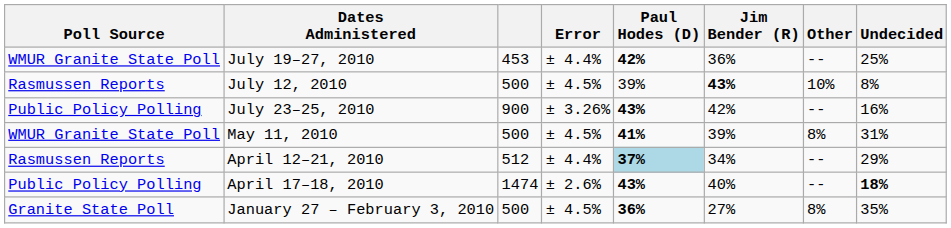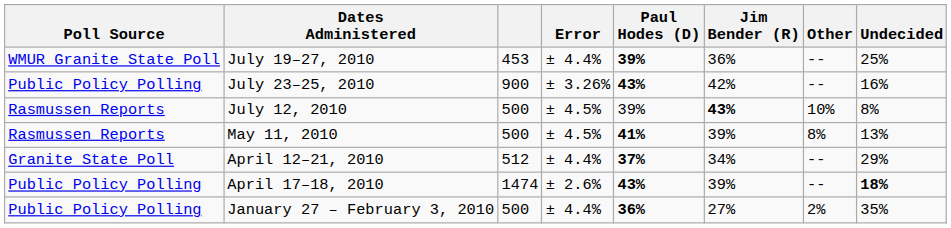July 19–27, 2010 | Paul Hodes (D): 42% -> 39%
rows swapped: July 23–25, 2010 <-> July 12, 2010
May 11, 2010 | Poll Source: WMUR Granite State Poll -> Rasmussen Reports
May 11, 2010 | Undecided: 31% -> 13%
April 12–21, 2010 | Poll Source: Rasmussen Reports -> Granite State Poll
April 12–21, 2010 | Paul Hodes (D): lightblue background -> no background
April 17–18, 2010 | Jim Bender (R): 40% -> 39%
January 27 – February 3, 2010 | Poll Source: Granite State Poll -> Public Policy Polling
January 27 – February 3, 2010 | Error: ± 4.5% -> ± 4.4%
January 27 – February 3, 2010 | Other: 8% -> 2%
